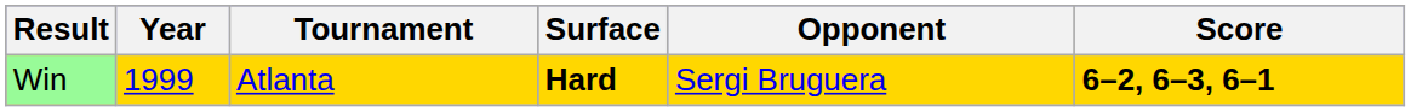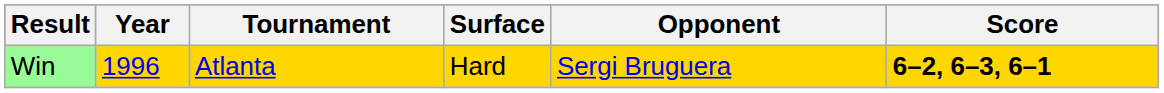Win | Year: 1999 -> 1996
Win | Surface: bold -> normal
